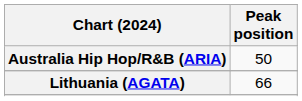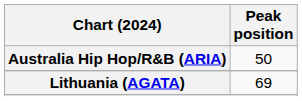Lithuania (AGATA) | Peak position: 66 -> 69
